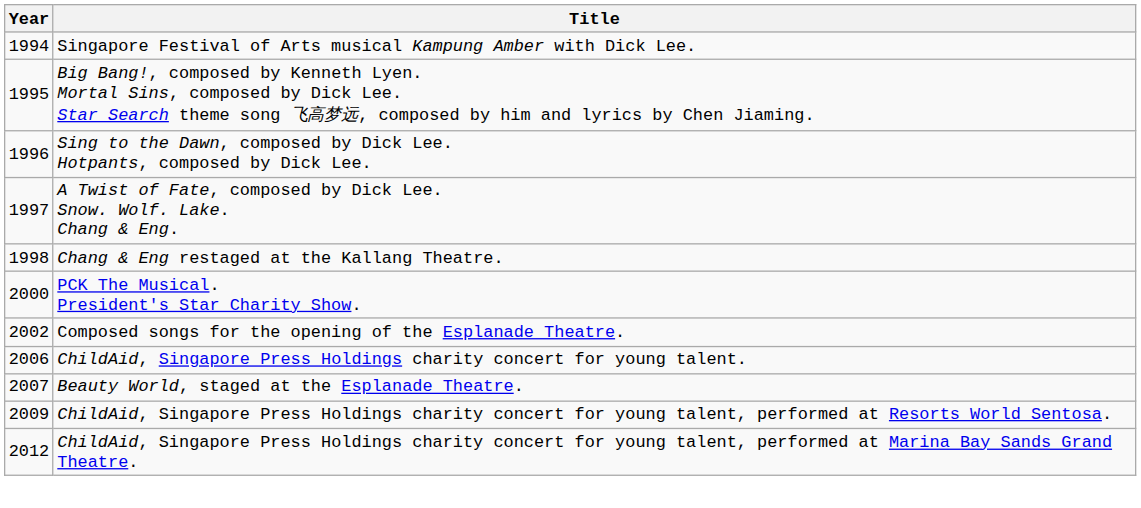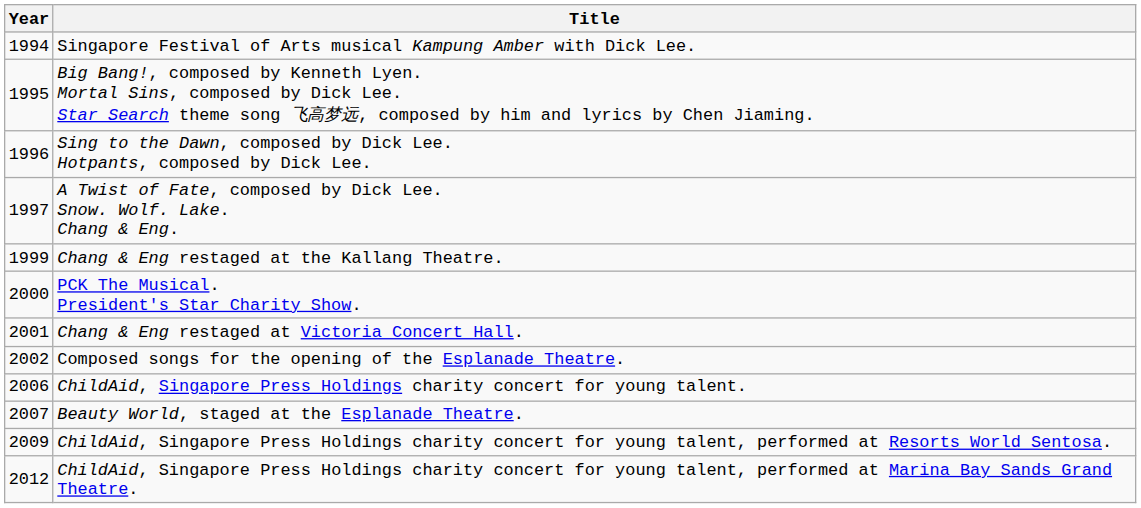Chang & Eng restaged at the Kallang Theatre. | Year: 1998 -> 1999
+ row: 2001 | Chang & Eng restaged at Victoria Concert Hall.
